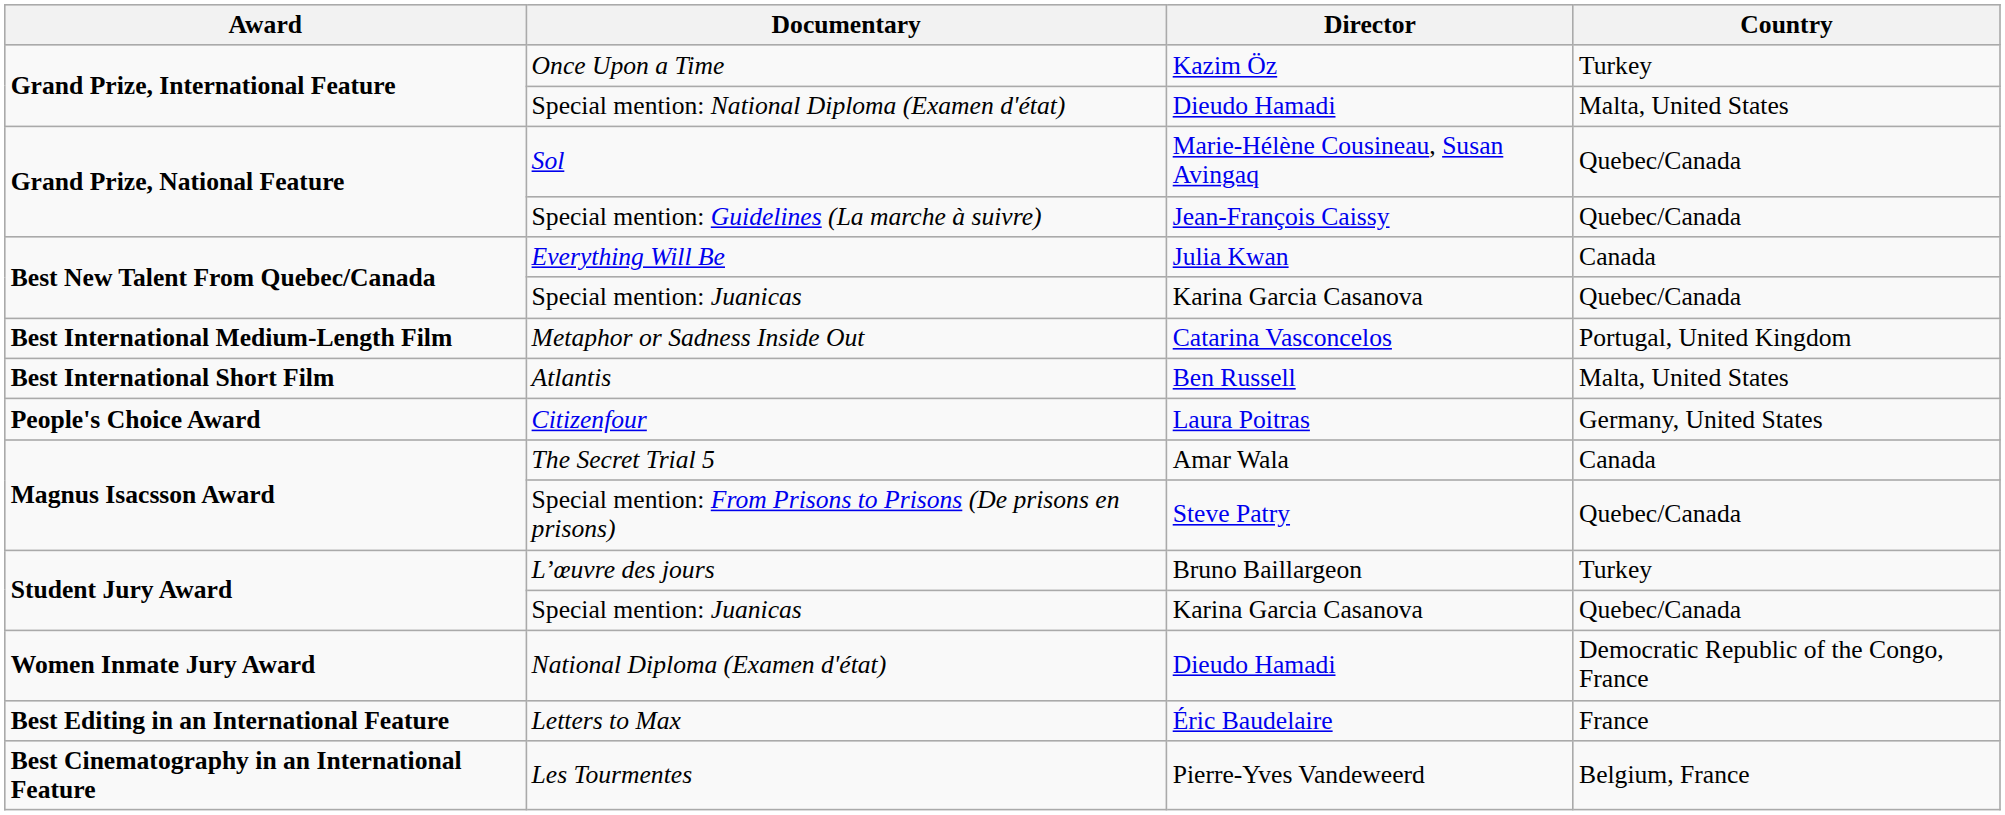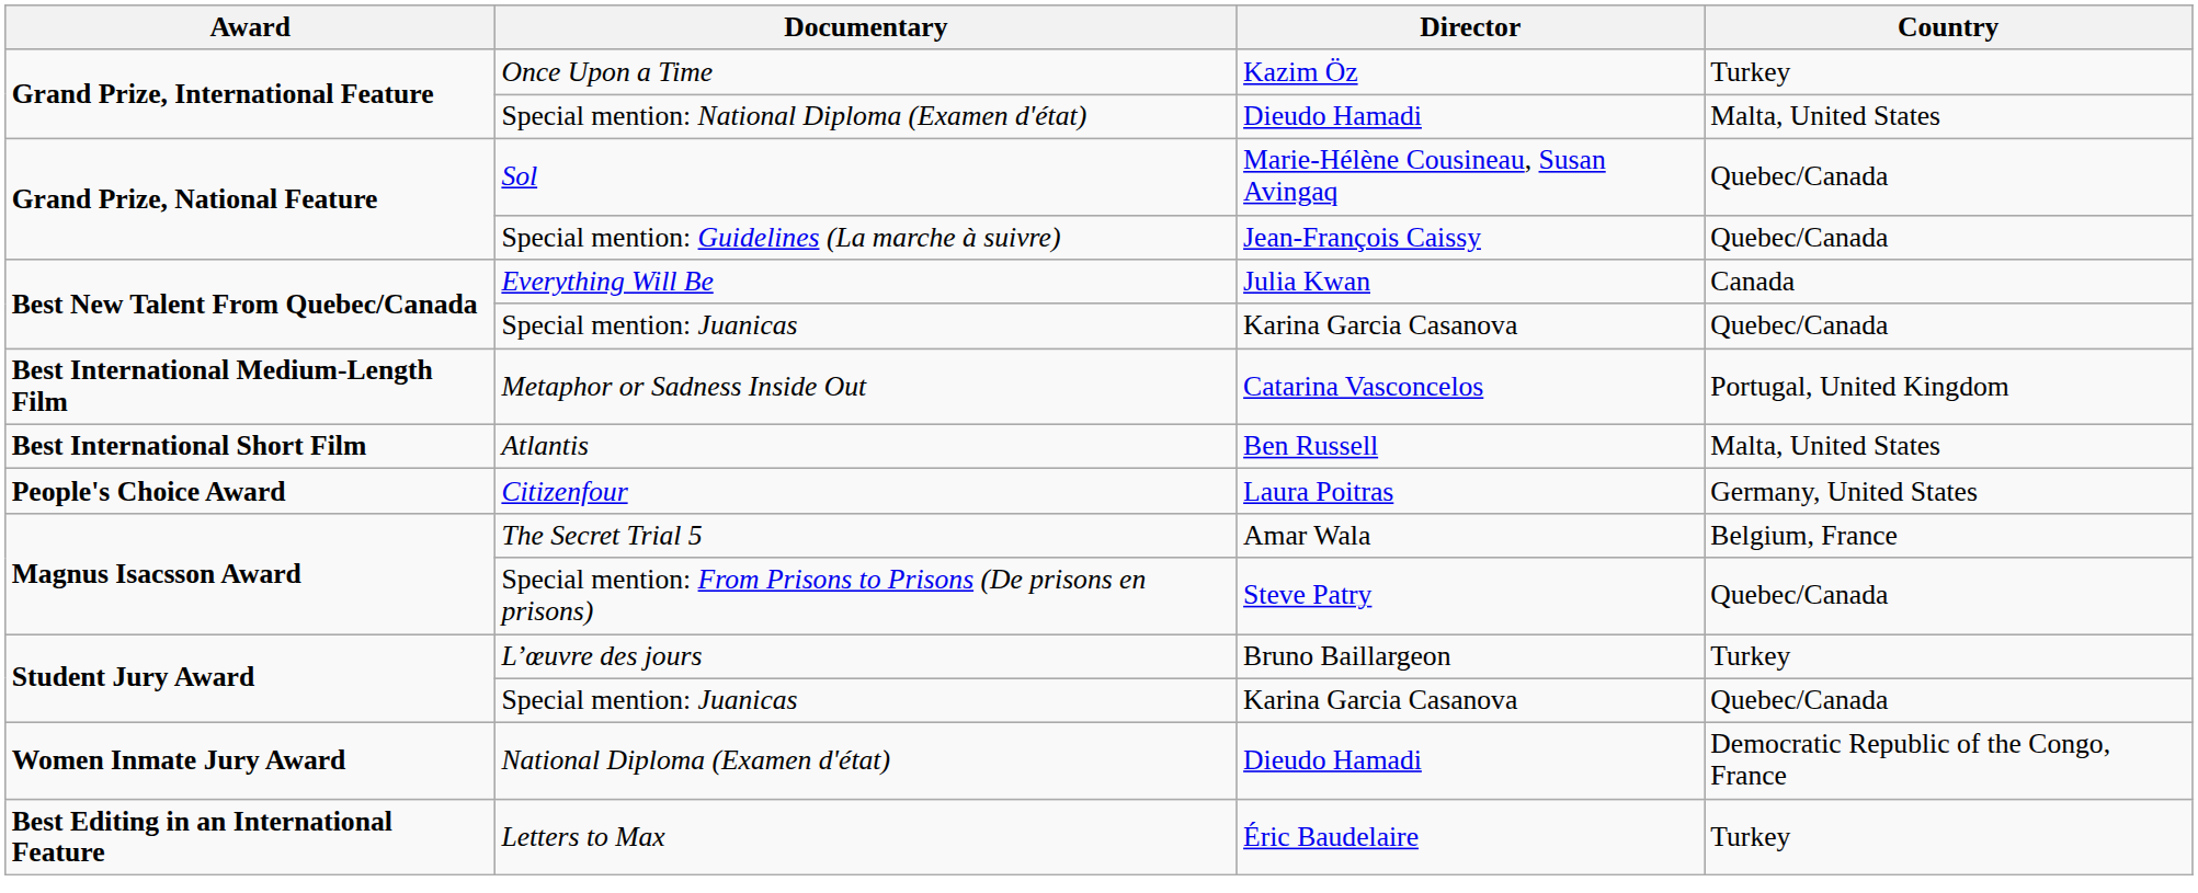The Secret Trial 5 | Country: Canada -> Belgium, France
Letters to Max | Country: France -> Turkey
- row: Best Cinematography in an International Feature | Les Tourmentes | Pierre-Yves Vandeweerd | Belgium, France
